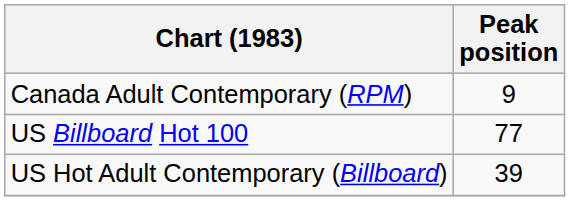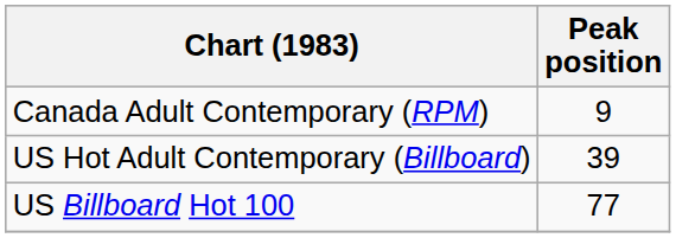rows swapped: US Billboard Hot 100 <-> US Hot Adult Contemporary (Billboard)
